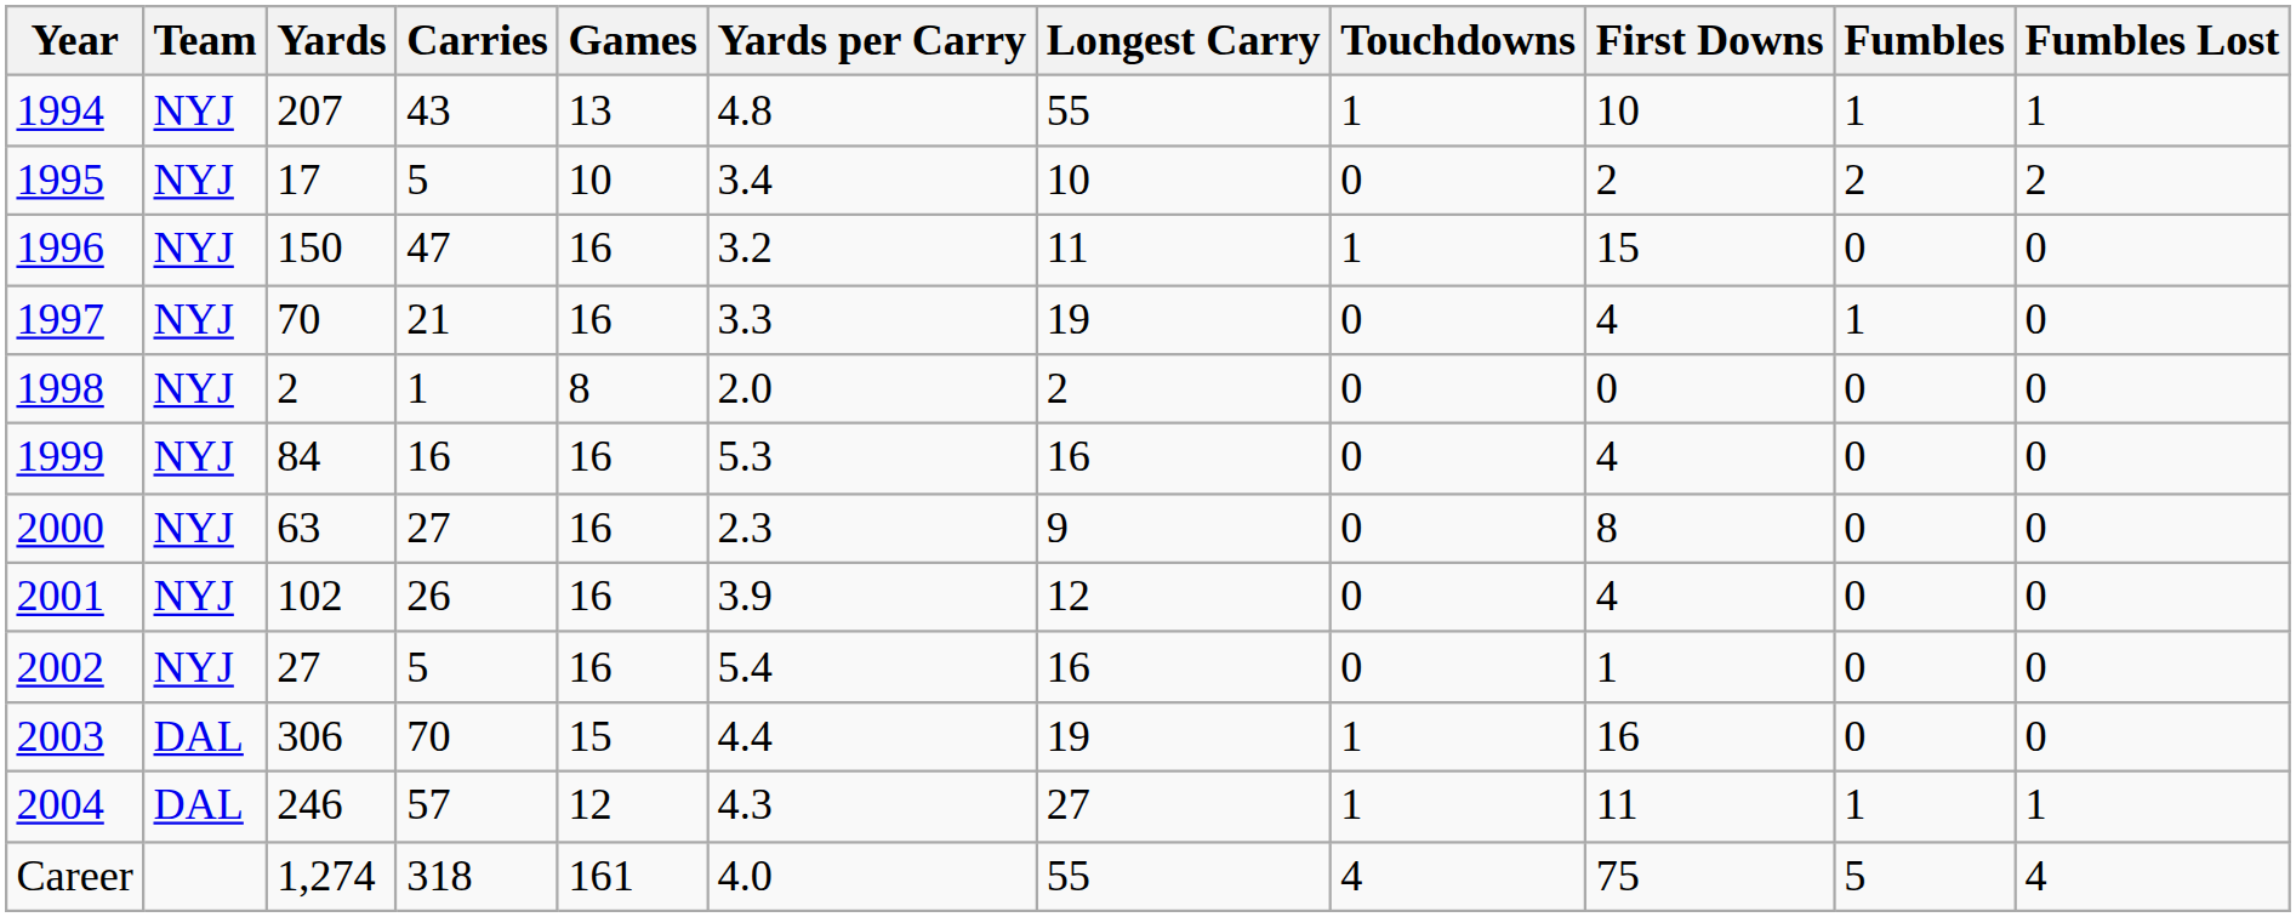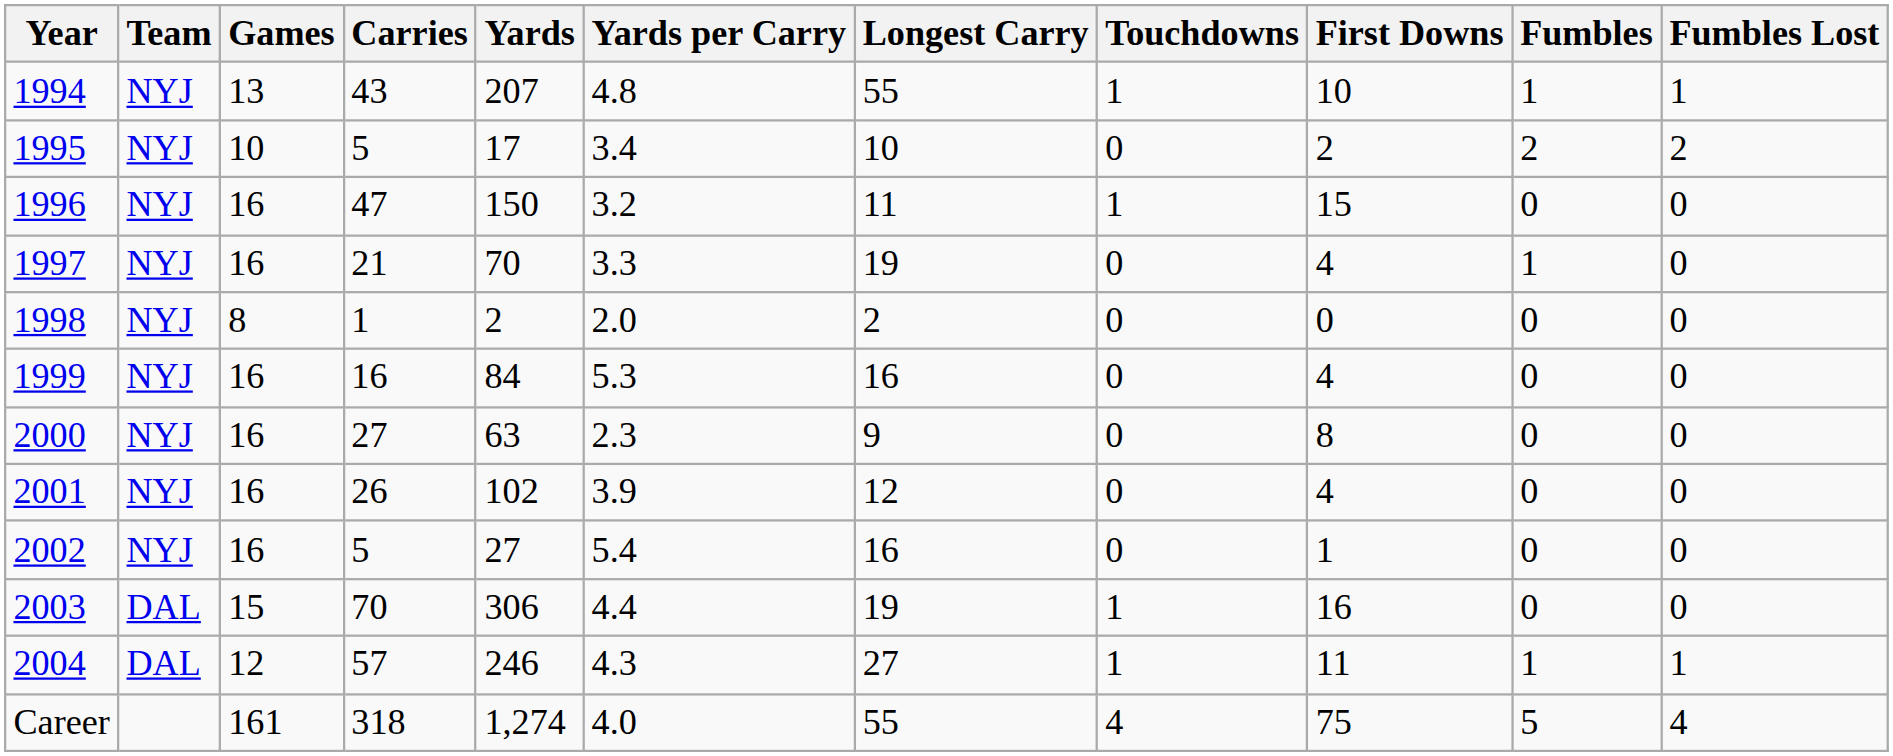columns swapped: Games <-> Yards
